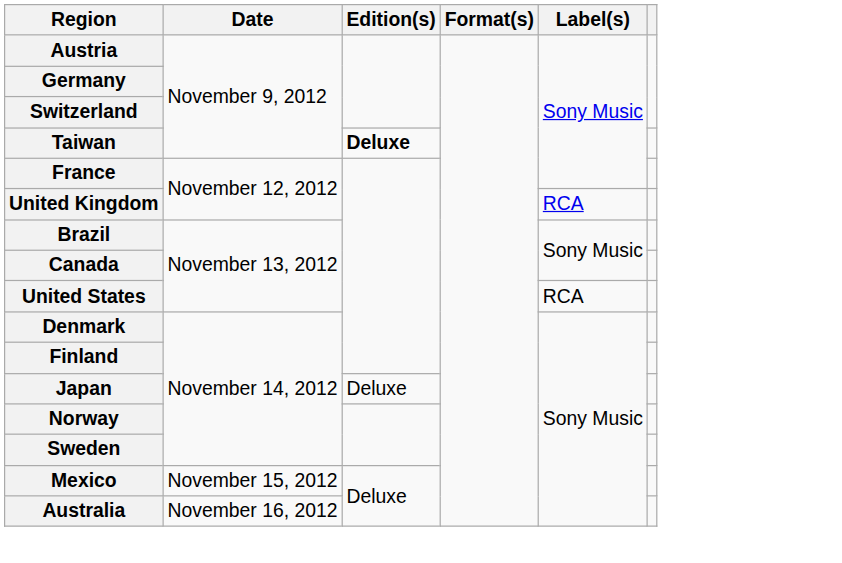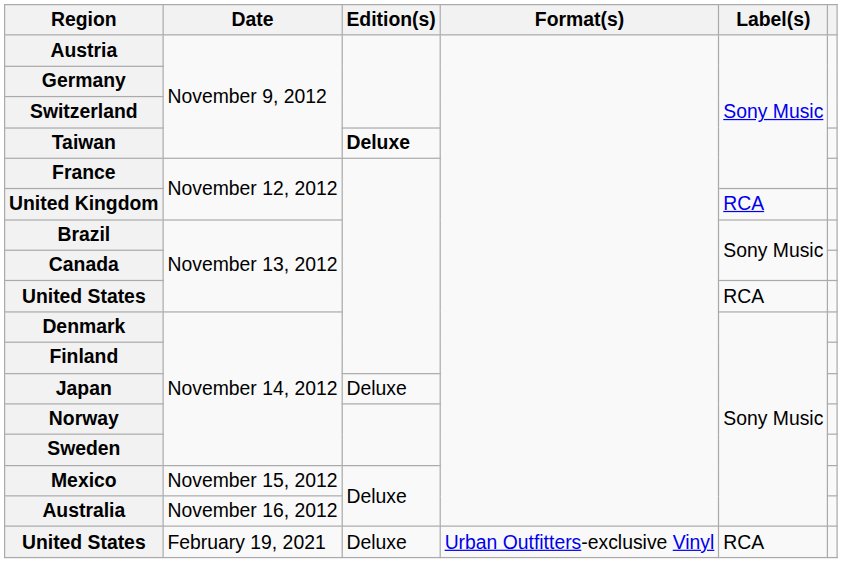+ row: United States | February 19, 2021 | Deluxe | Urban Outfitters-exclusive Vinyl | RCA
